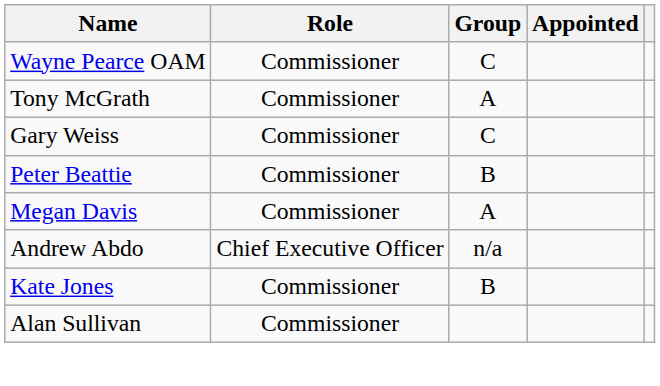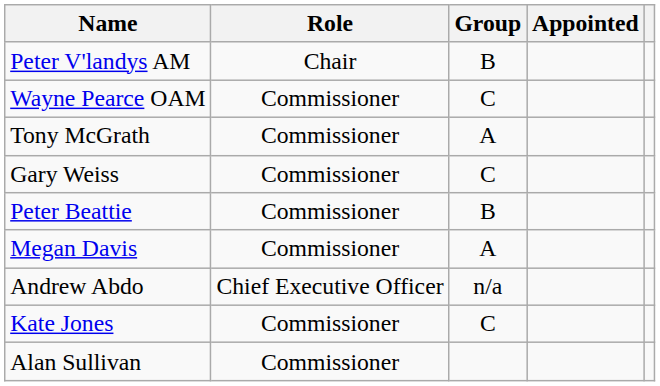+ row: Peter V'landys AM | Chair | B
Kate Jones | Group: B -> C
